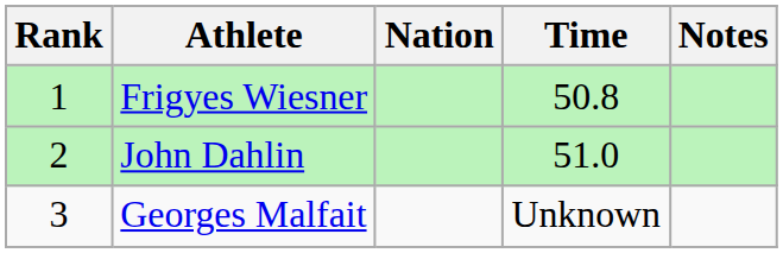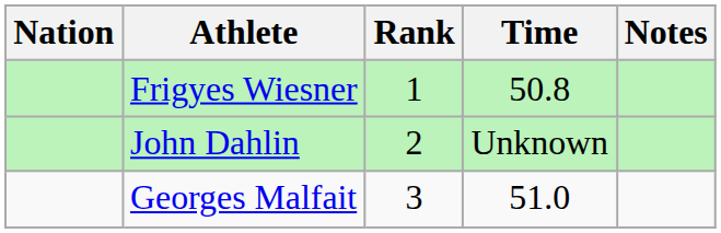columns swapped: Rank <-> Nation
John Dahlin | Time: 51.0 -> Unknown
Georges Malfait | Time: Unknown -> 51.0
